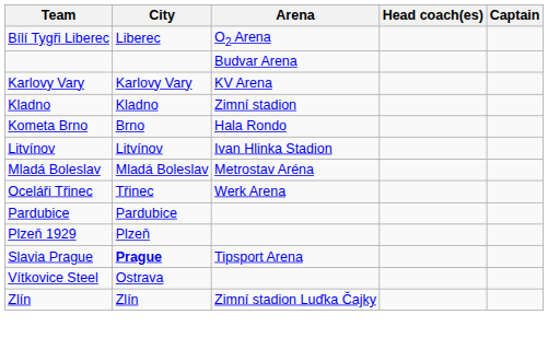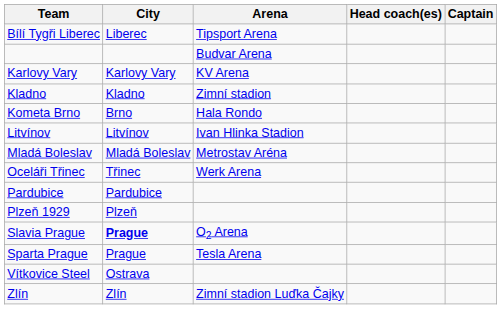Bílí Tygři Liberec | Arena: O2 Arena -> Tipsport Arena
Slavia Prague | Arena: Tipsport Arena -> O2 Arena
+ row: Sparta Prague | Prague | Tesla Arena
